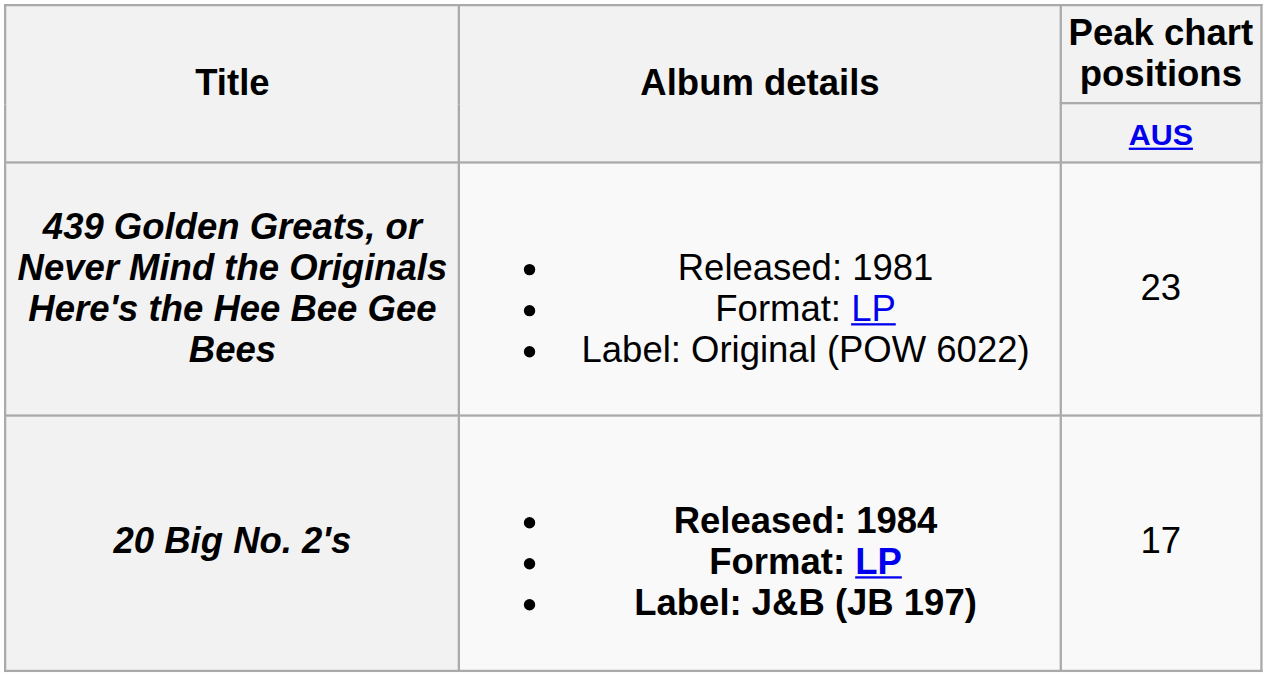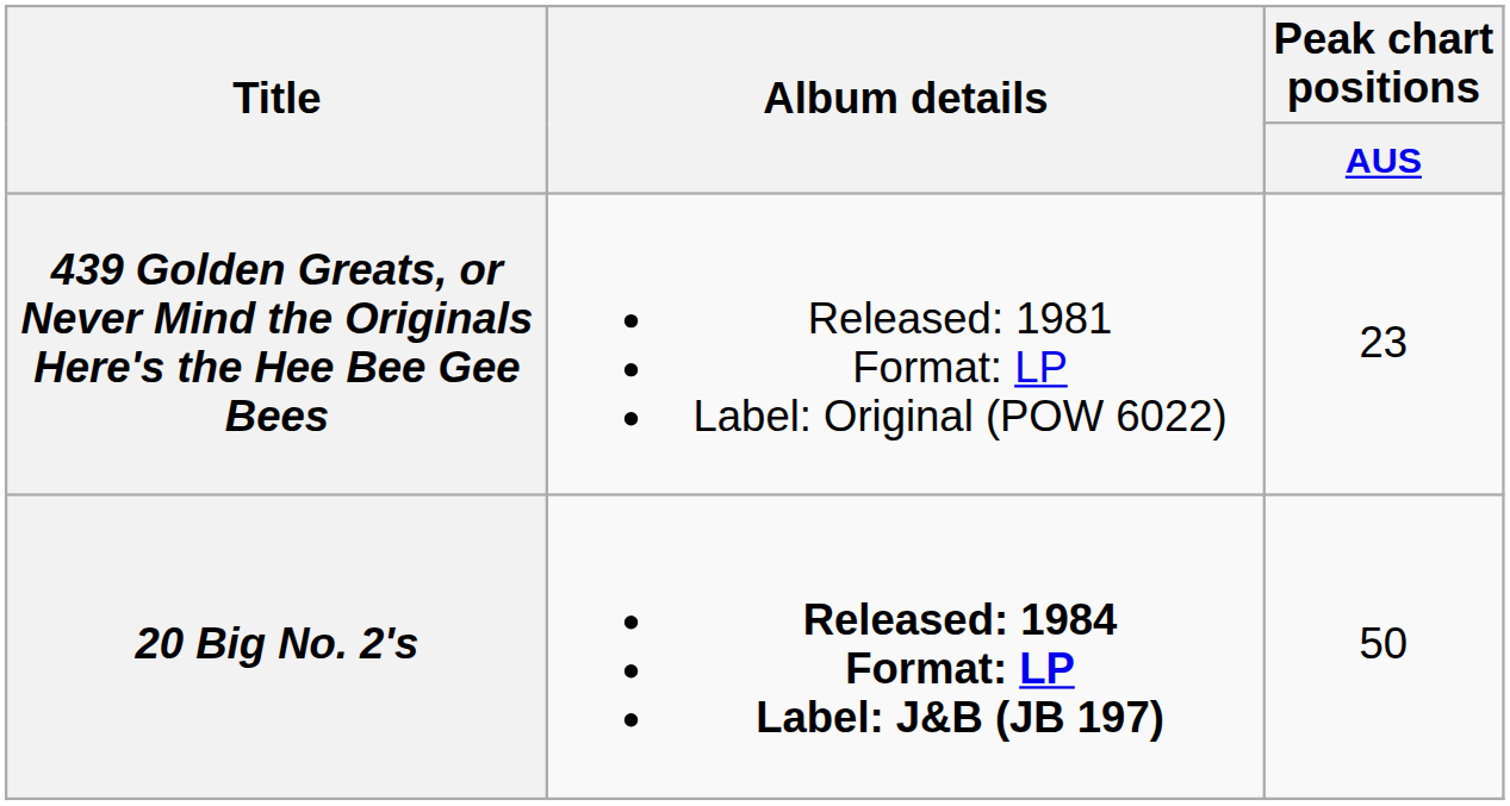20 Big No. 2's | Peak chart positions / AUS: 17 -> 50
